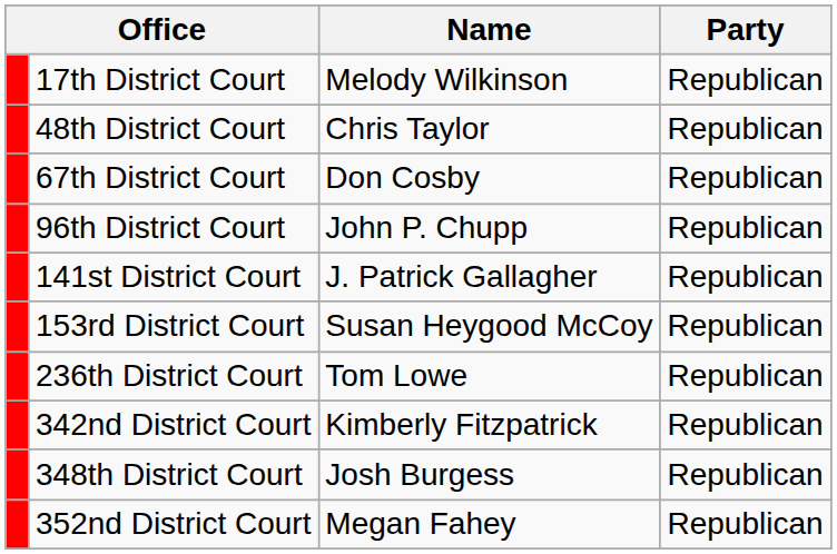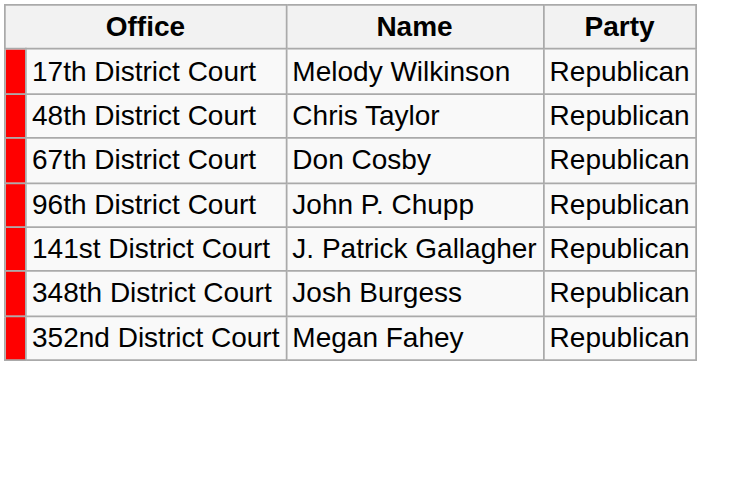- row: 153rd District Court | Susan Heygood McCoy | Republican
- row: 236th District Court | Tom Lowe | Republican
- row: 342nd District Court | Kimberly Fitzpatrick | Republican
